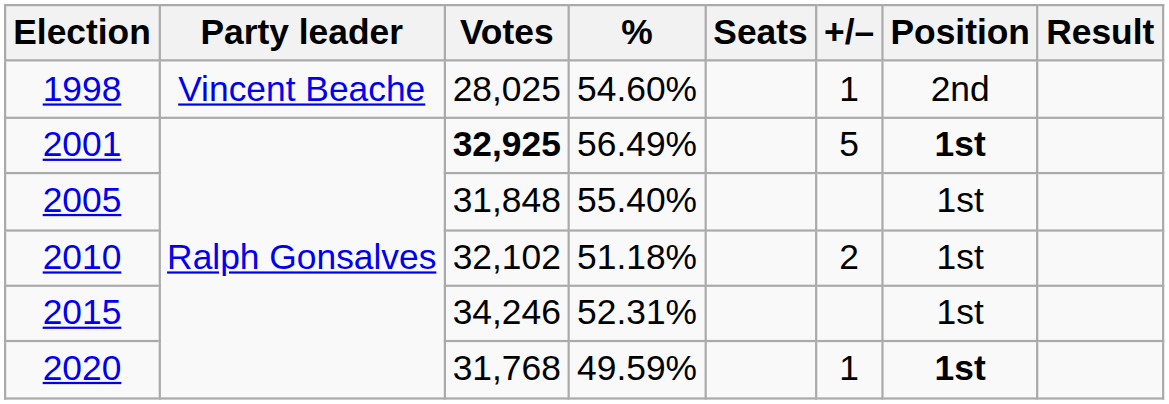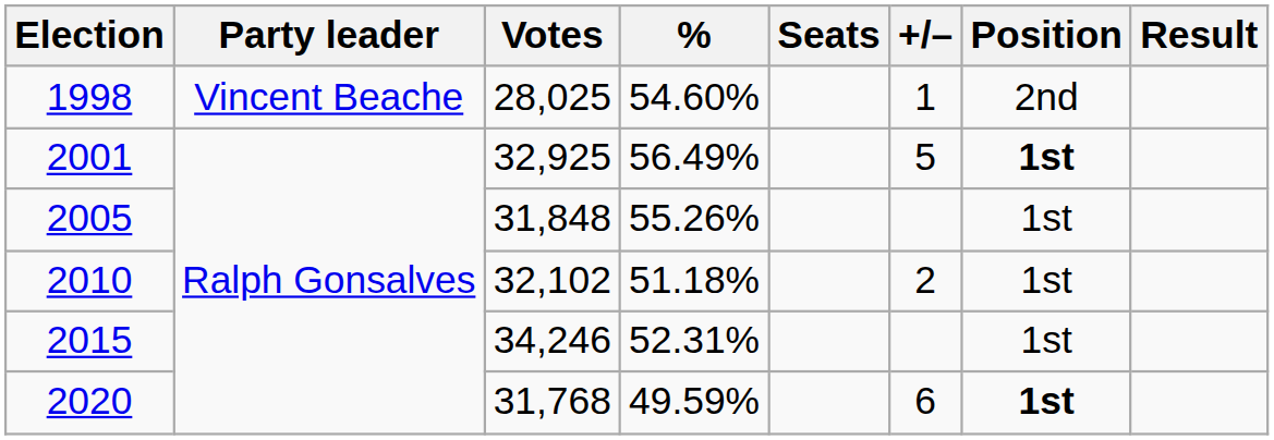2001 | Votes: bold -> normal
2005 | %: 55.40% -> 55.26%
2020 | +/–: 1 -> 6
